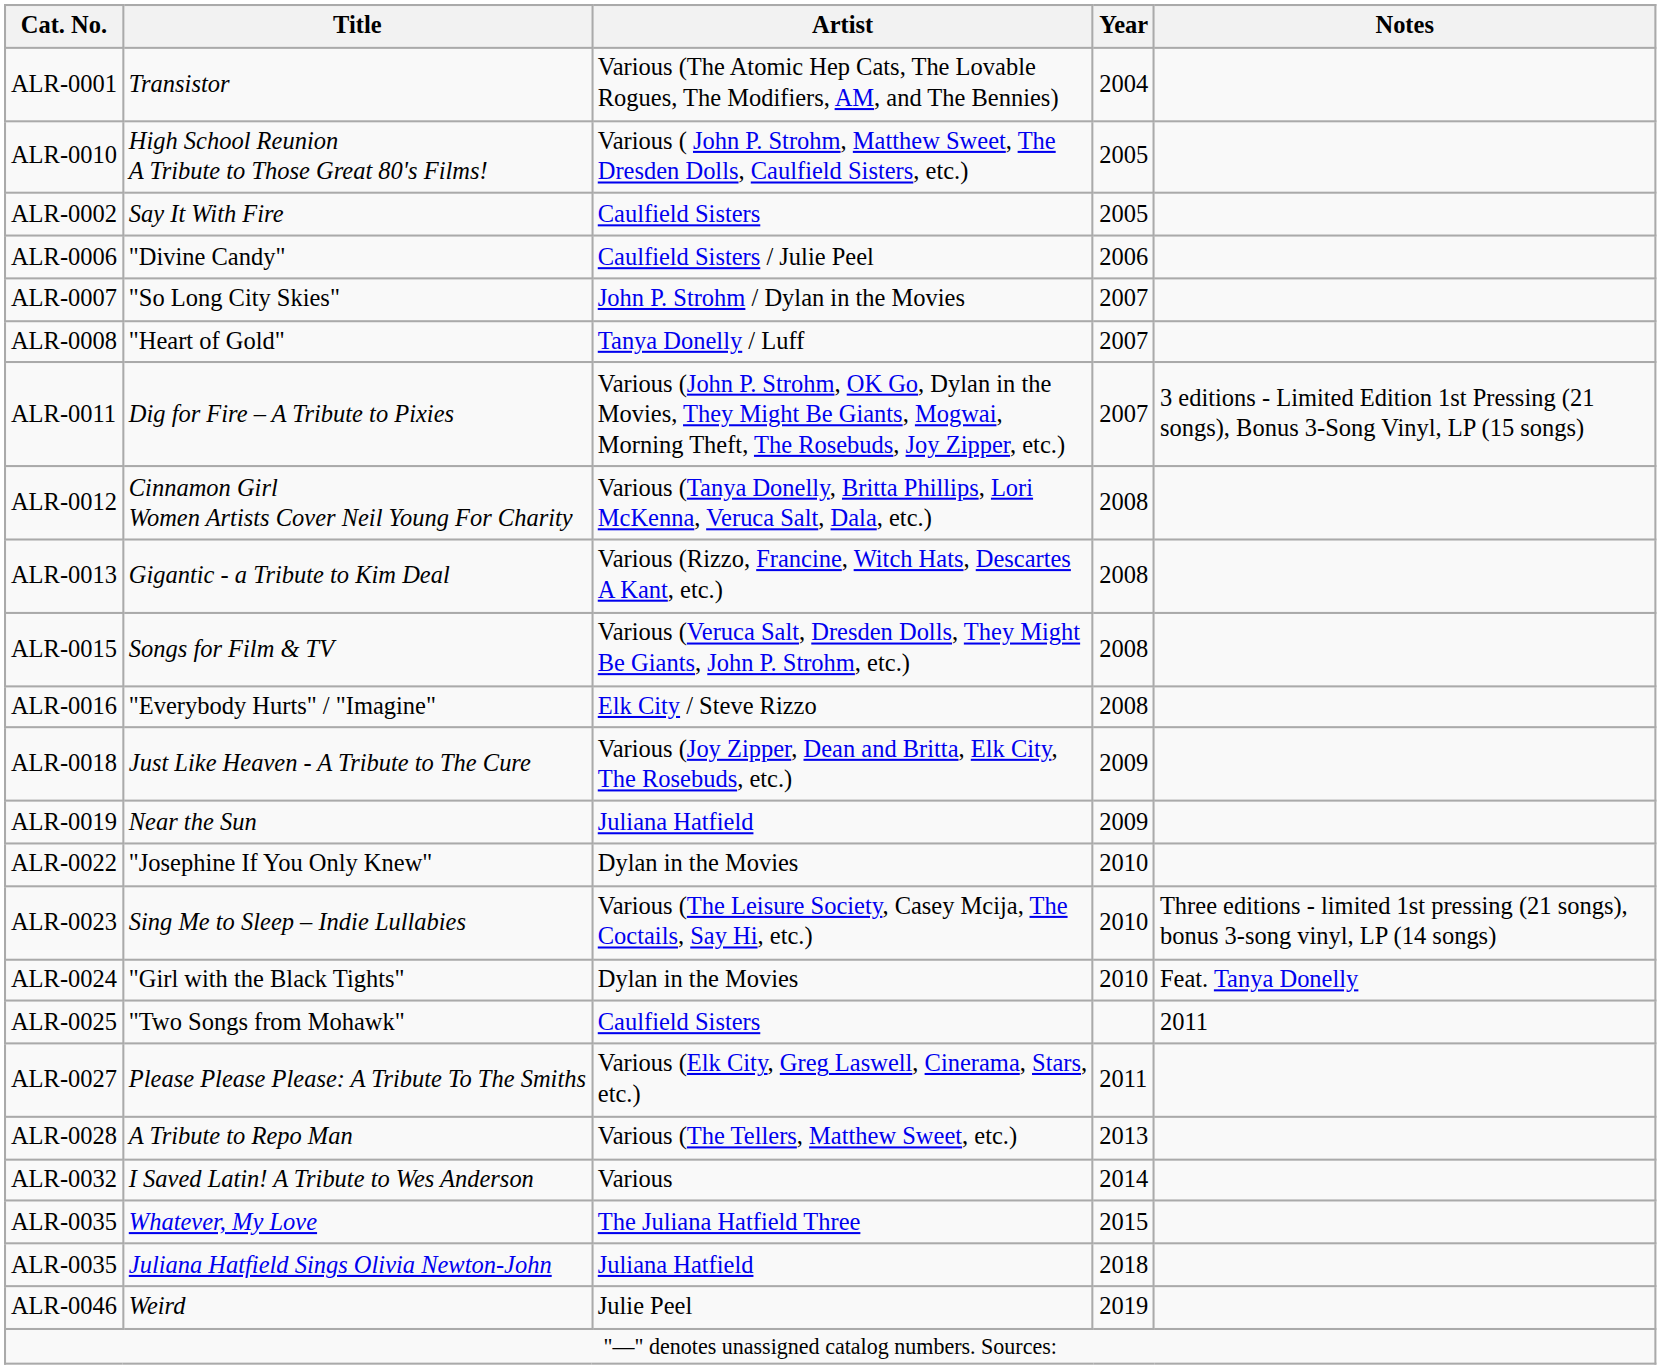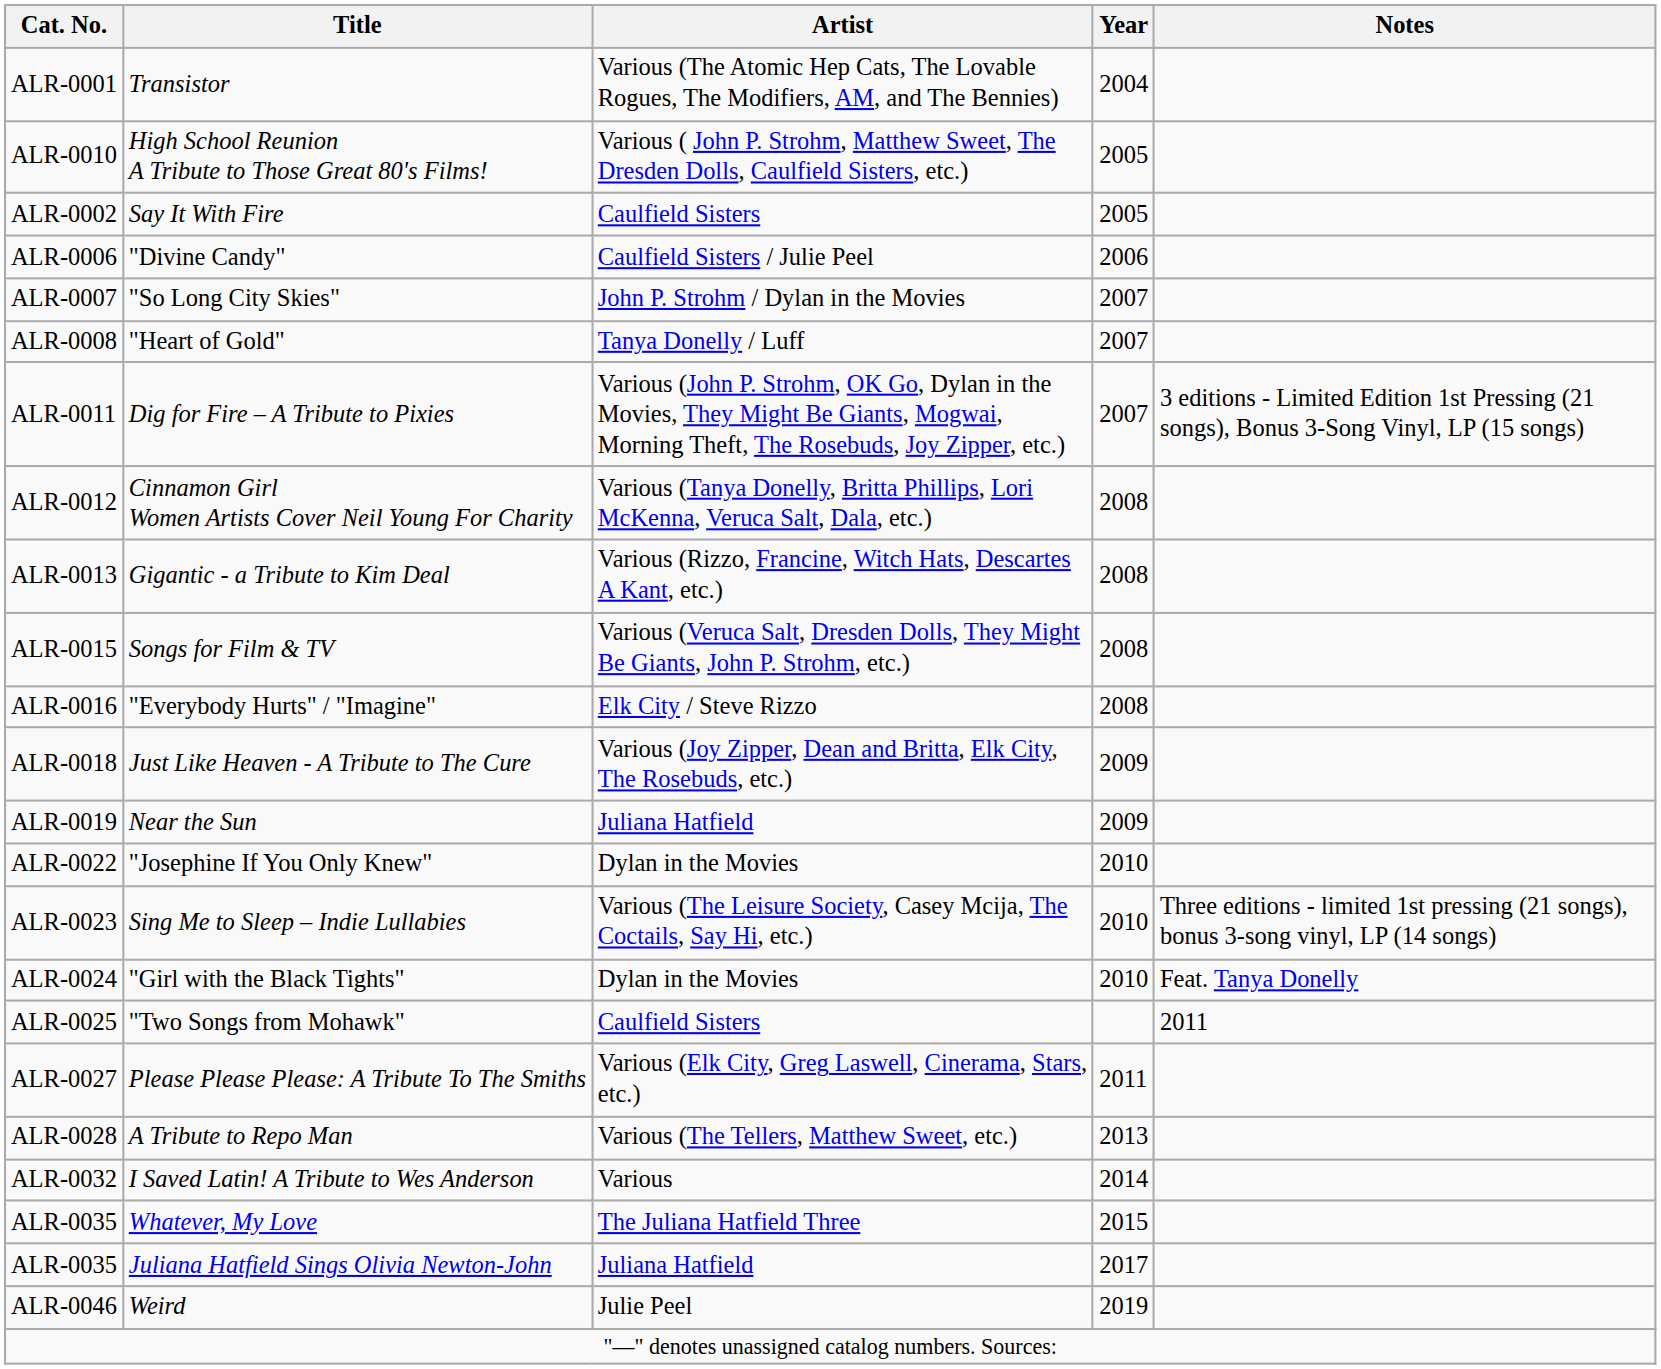Juliana Hatfield Sings Olivia Newton-John | Year: 2018 -> 2017
